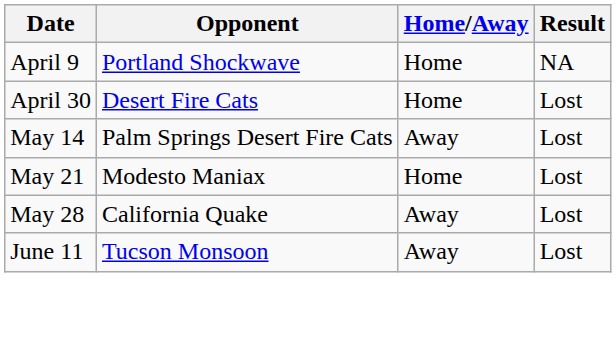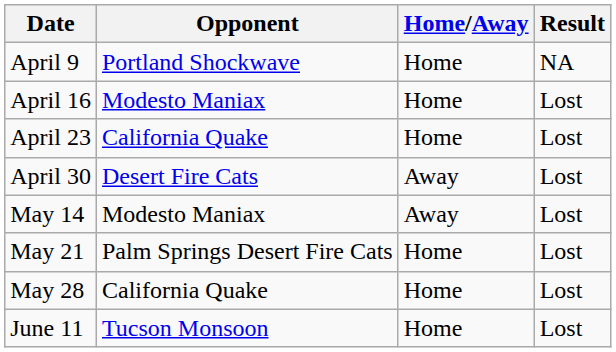+ row: April 16 | Modesto Maniax | Home | Lost
+ row: April 23 | California Quake | Home | Lost
April 30 | Home/Away: Home -> Away
May 14 | Opponent: Palm Springs Desert Fire Cats -> Modesto Maniax
May 21 | Opponent: Modesto Maniax -> Palm Springs Desert Fire Cats
May 28 | Home/Away: Away -> Home
June 11 | Home/Away: Away -> Home
